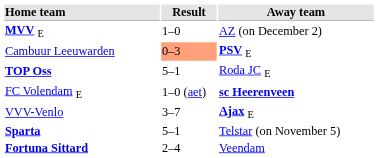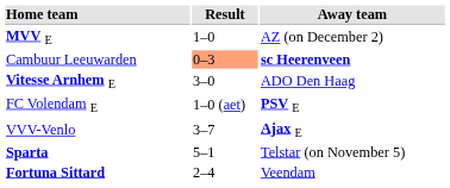Cambuur Leeuwarden | Away team: PSV E -> sc Heerenveen
- row: TOP Oss | 5–1 | Roda JC E
+ row: Vitesse Arnhem E | 3–0 | ADO Den Haag
FC Volendam E | Away team: sc Heerenveen -> PSV E
